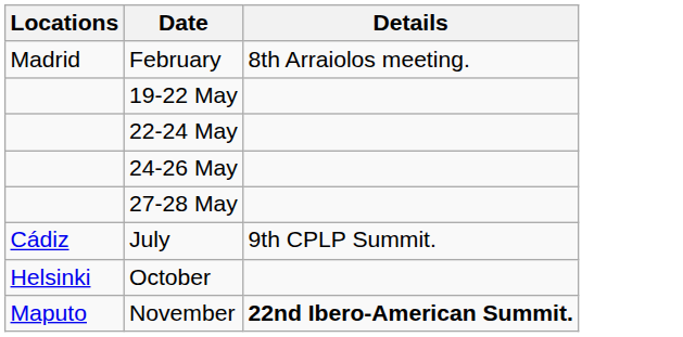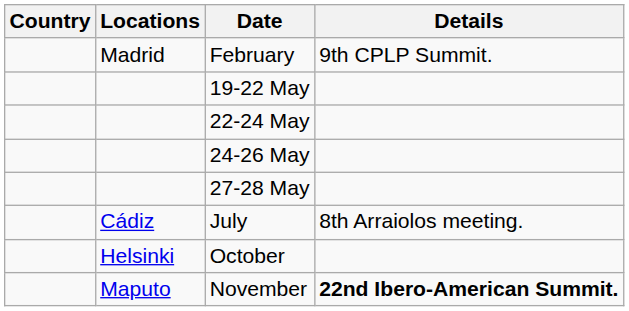+ column: Country
February | Details: 8th Arraiolos meeting. -> 9th CPLP Summit.
July | Details: 9th CPLP Summit. -> 8th Arraiolos meeting.
